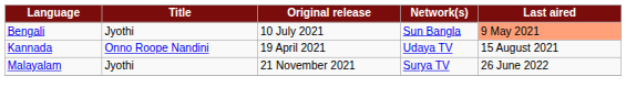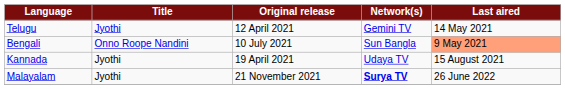+ row: Telugu | Jyothi | 12 April 2021 | Gemini TV | 14 May 2021
Bengali | Title: Jyothi -> Onno Roope Nandini
Kannada | Title: Onno Roope Nandini -> Jyothi
Malayalam | Network(s): normal -> bold
